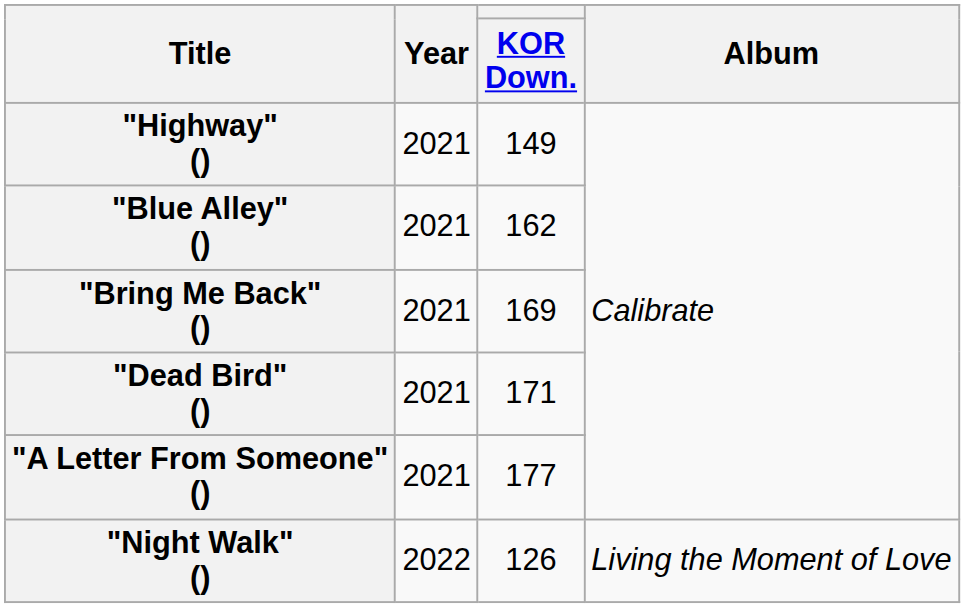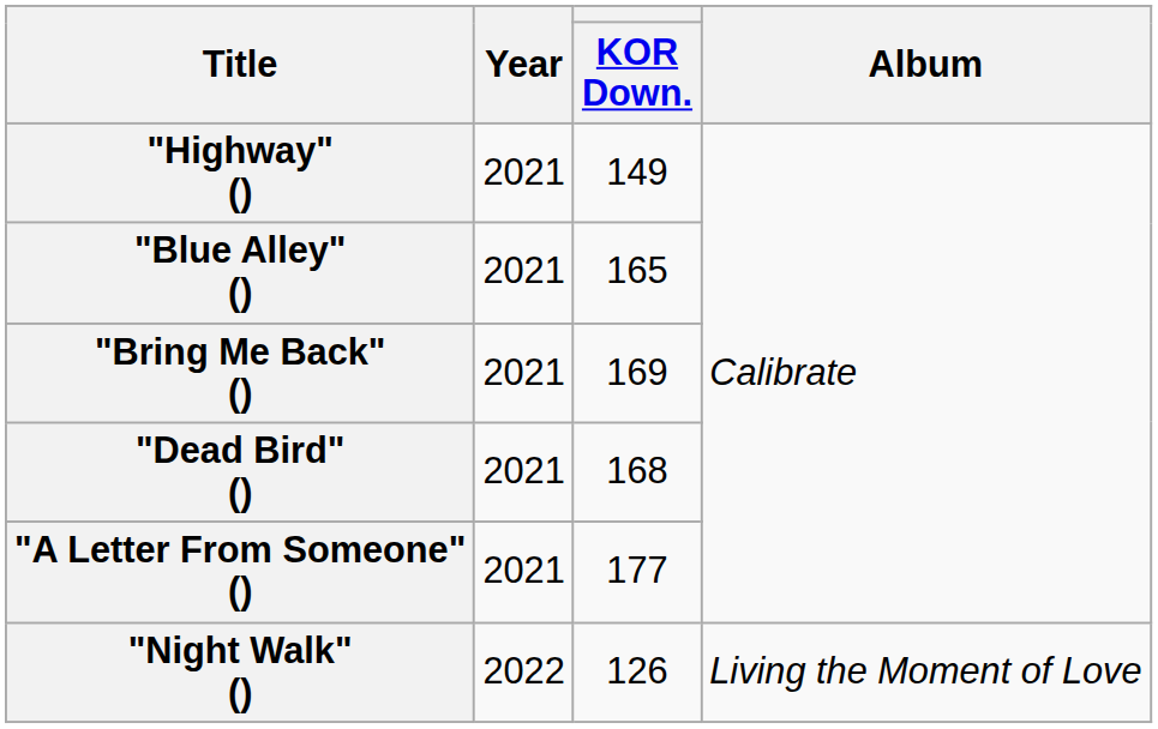"Blue Alley" () | KOR Down.: 162 -> 165
"Dead Bird" () | KOR Down.: 171 -> 168
